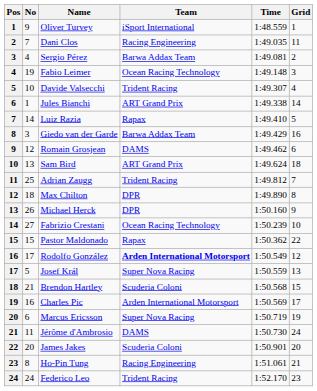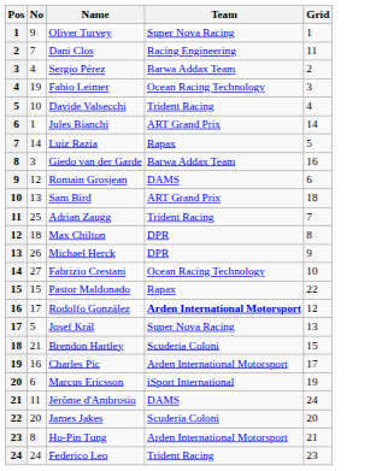- column: Time | 1:48.559 | 1:49.035 | 1:49.081 | 1:49.148 | 1:49.307 | 1:49.338 | 1:49.410 | 1:49.429 | 1:49.462 | 1:49.624 | 1:49.812 | 1:49.890 | 1:50.160 | 1:50.239 | 1:50.362 | 1:50.549 | 1:50.559 | 1:50.568 | 1:50.569 | 1:50.719 | 1:50.730 | 1:50.901 | 1:51.061 | 1:52.170
Oliver Turvey | Team: iSport International -> Super Nova Racing
Marcus Ericsson | Team: Super Nova Racing -> iSport International
Ho-Pin Tung | Team: Racing Engineering -> Arden International Motorsport
